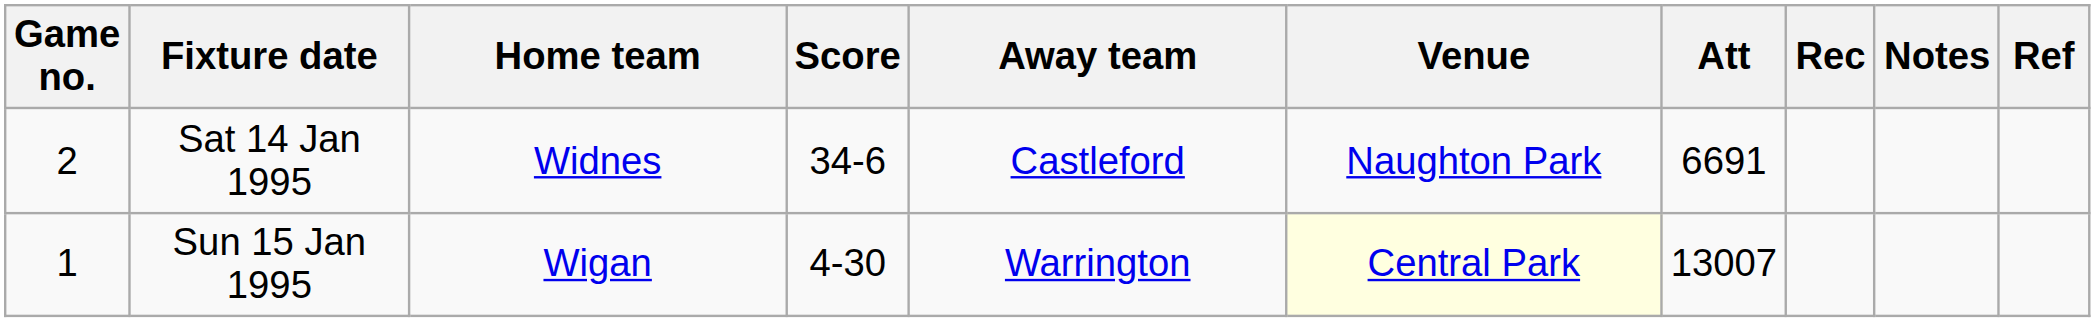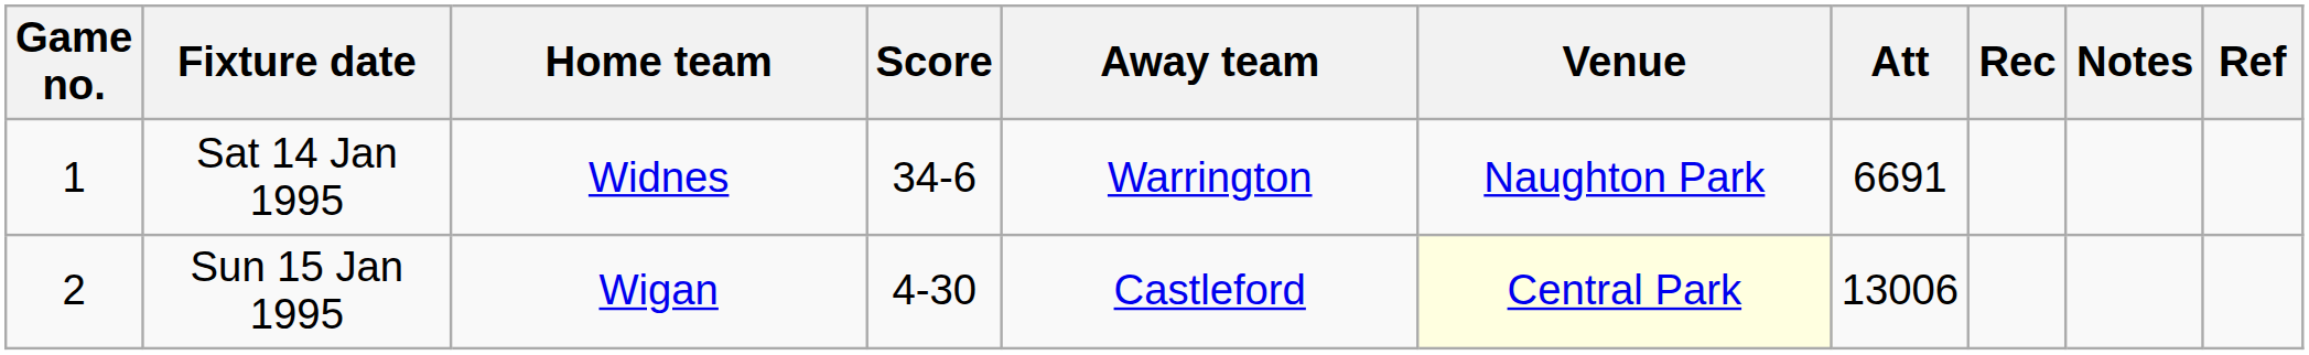Sat 14 Jan 1995 | Game no.: 2 -> 1
Sat 14 Jan 1995 | Away team: Castleford -> Warrington
Sun 15 Jan 1995 | Game no.: 1 -> 2
Sun 15 Jan 1995 | Away team: Warrington -> Castleford
Sun 15 Jan 1995 | Att: 13007 -> 13006
